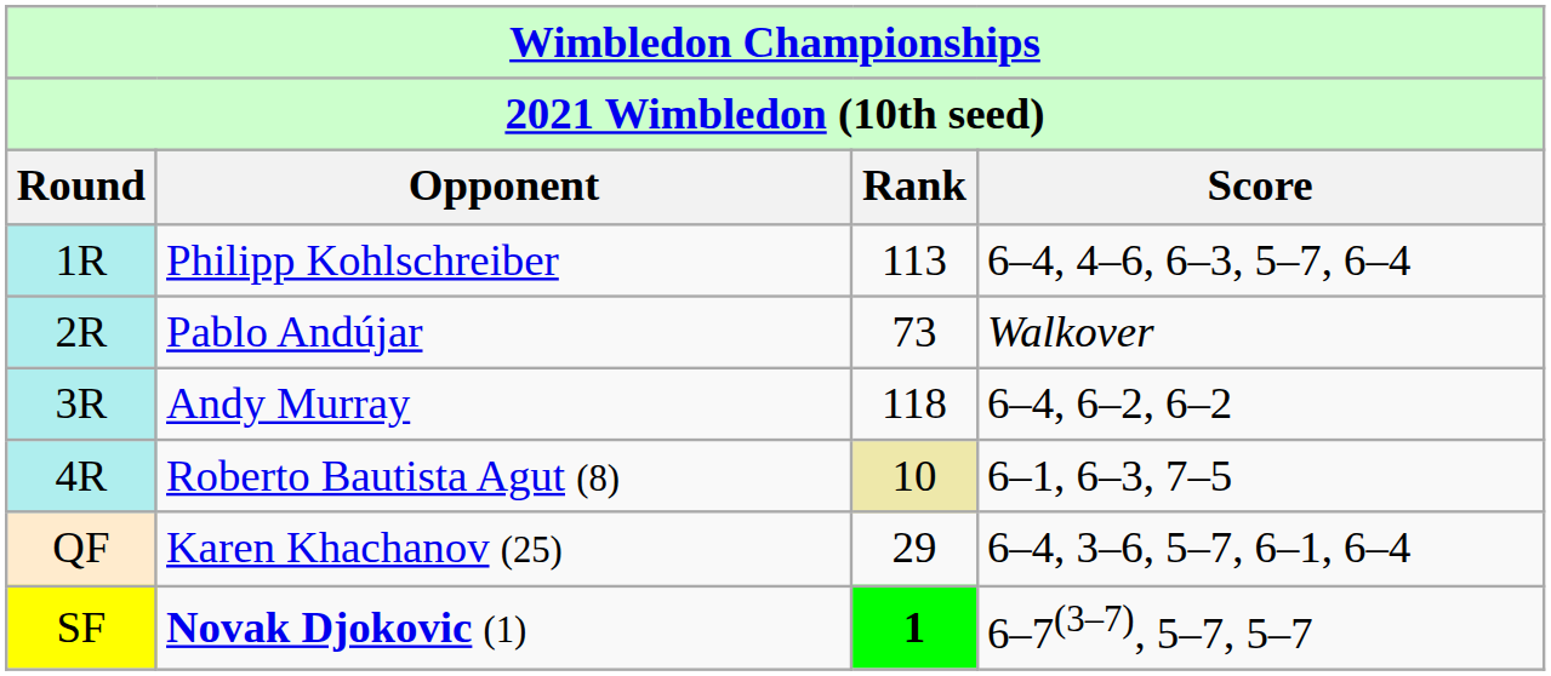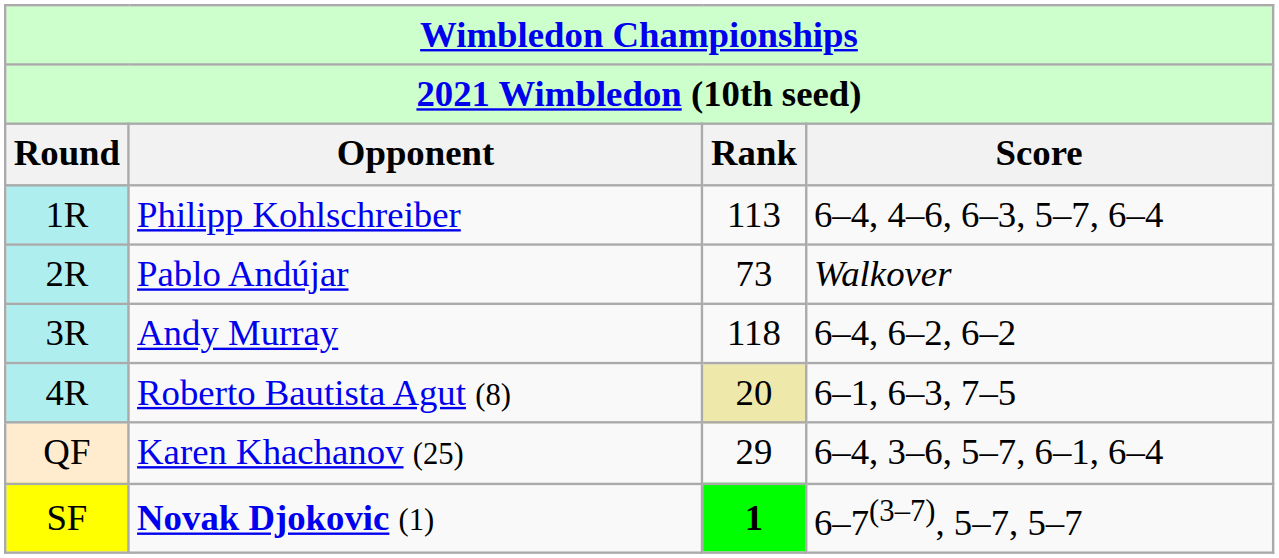Roberto Bautista Agut (8) | Rank: 10 -> 20
